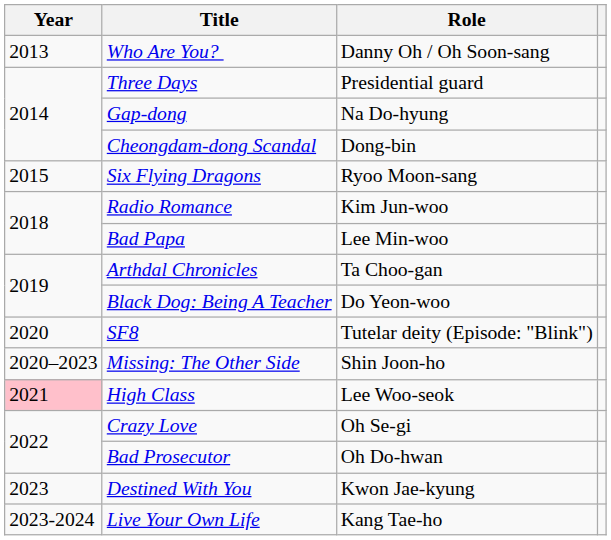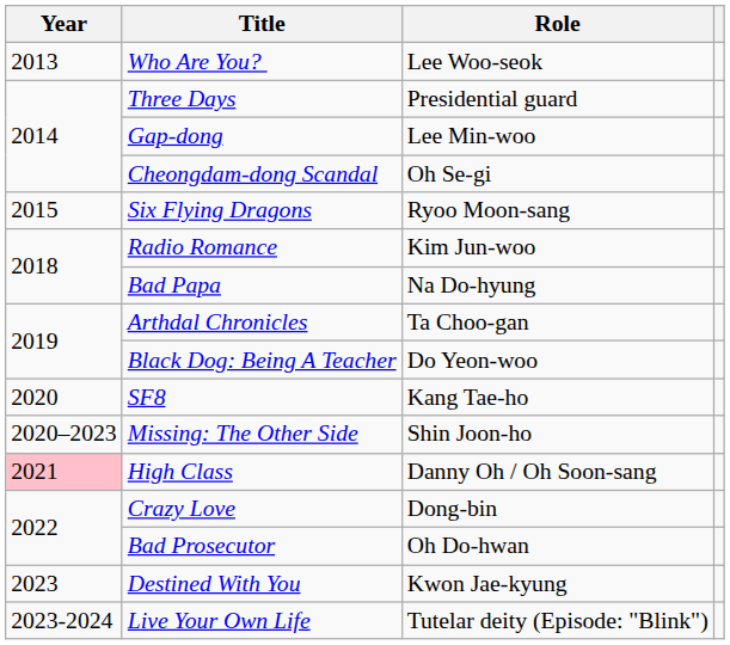Who Are You? | Role: Danny Oh / Oh Soon-sang -> Lee Woo-seok
Gap-dong | Role: Na Do-hyung -> Lee Min-woo
Cheongdam-dong Scandal | Role: Dong-bin -> Oh Se-gi
Bad Papa | Role: Lee Min-woo -> Na Do-hyung
SF8 | Role: Tutelar deity (Episode: "Blink") -> Kang Tae-ho
High Class | Role: Lee Woo-seok -> Danny Oh / Oh Soon-sang
Crazy Love | Role: Oh Se-gi -> Dong-bin
Live Your Own Life | Role: Kang Tae-ho -> Tutelar deity (Episode: "Blink")
